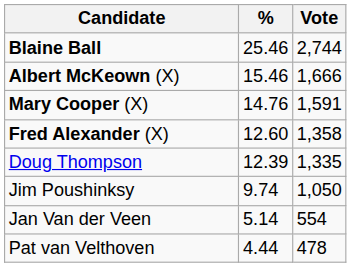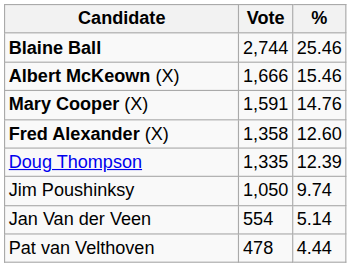columns swapped: Vote <-> %
